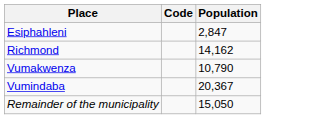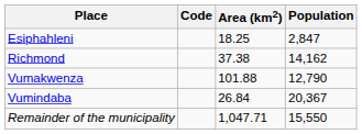+ column: Area (km2) | 18.25 | 37.38 | 101.88 | 26.84 | 1,047.71
Vumakwenza | Population: 10,790 -> 12,790
Remainder of the municipality | Population: 15,050 -> 15,550
